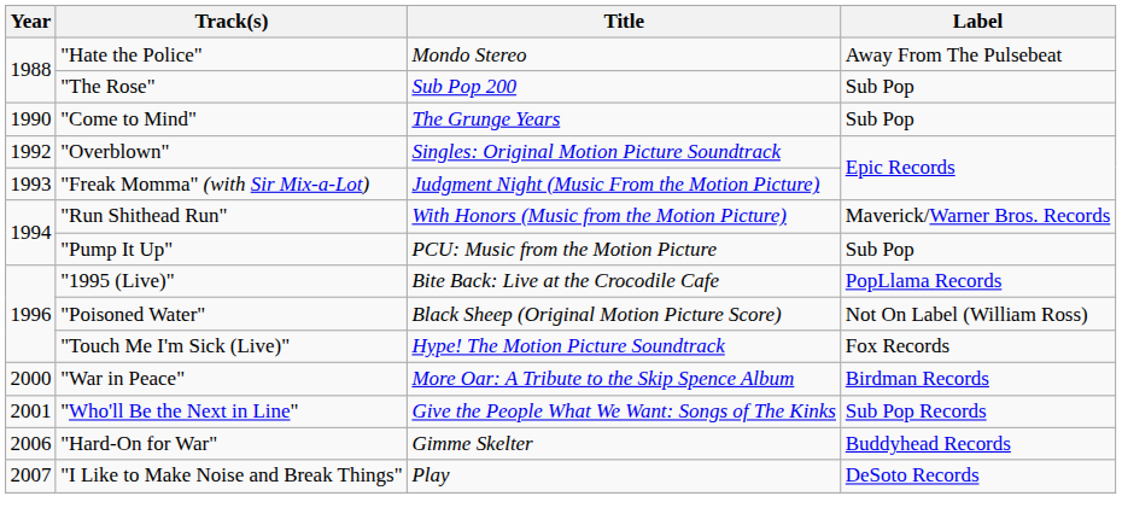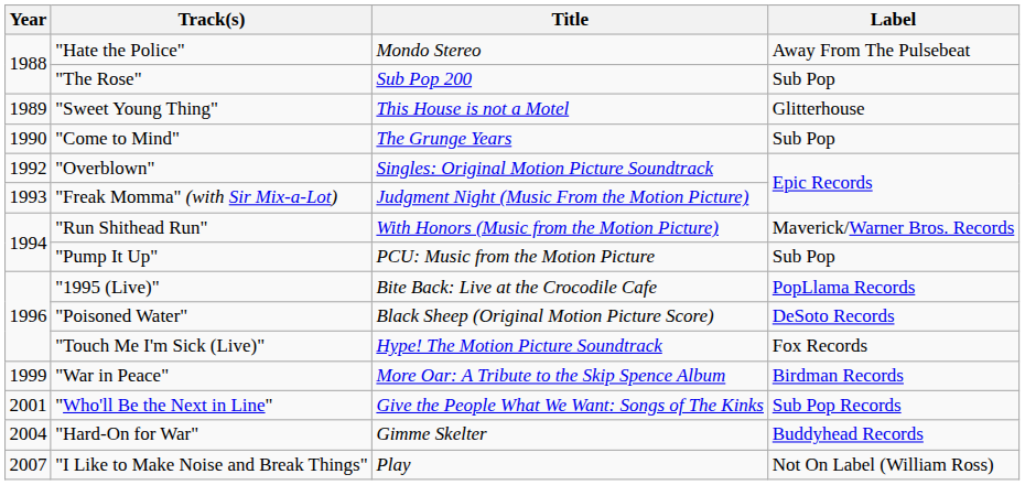+ row: 1989 | "Sweet Young Thing" | This House is not a Motel | Glitterhouse
"Poisoned Water" | Label: Not On Label (William Ross) -> DeSoto Records
"War in Peace" | Year: 2000 -> 1999
"Hard-On for War" | Year: 2006 -> 2004
"I Like to Make Noise and Break Things" | Label: DeSoto Records -> Not On Label (William Ross)
